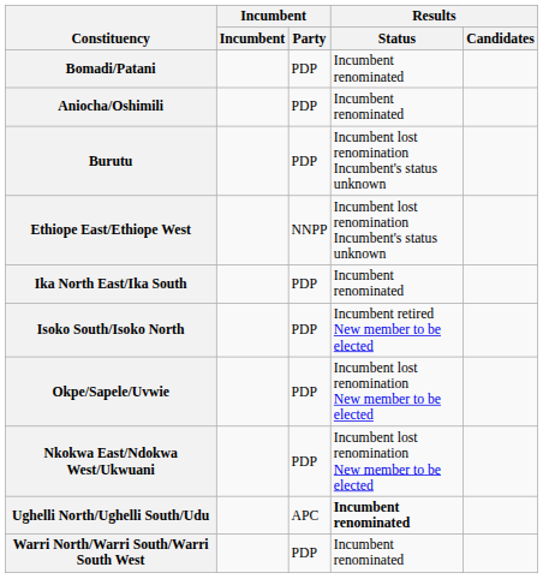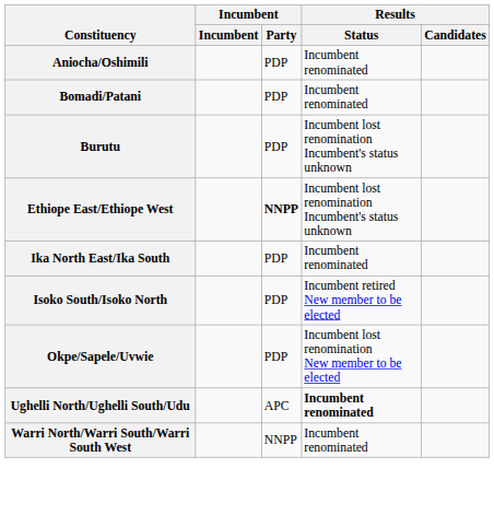rows swapped: Aniocha/Oshimili <-> Bomadi/Patani
Ethiope East/Ethiope West | Incumbent / Party: normal -> bold
- row: Nkokwa East/Ndokwa West/Ukwuani | PDP | Incumbent lost renomination New member to be elected
Warri North/Warri South/Warri South West | Incumbent / Party: PDP -> NNPP
